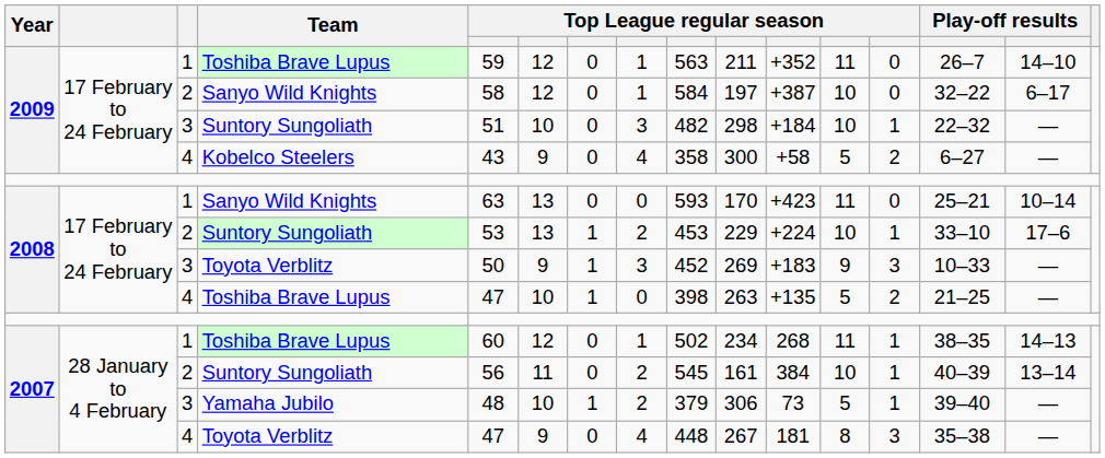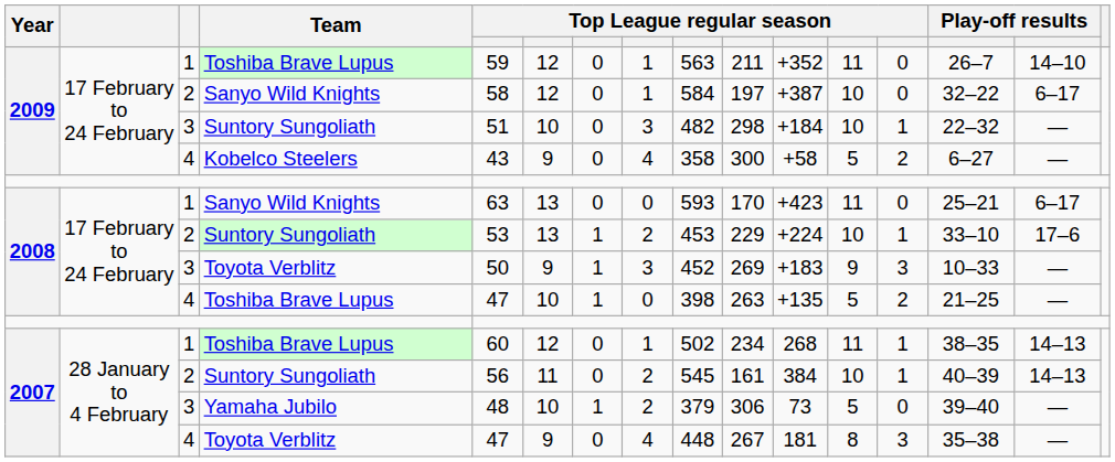2008 / Sanyo Wild Knights | column 15: 10–14 -> 6–17
2007 / Suntory Sungoliath | column 15: 13–14 -> 14–13
Yamaha Jubilo | column 13: 1 -> 0
